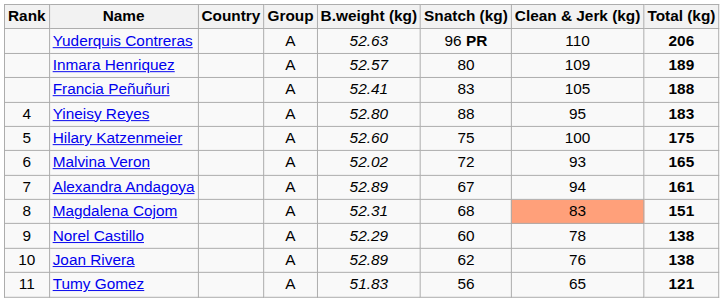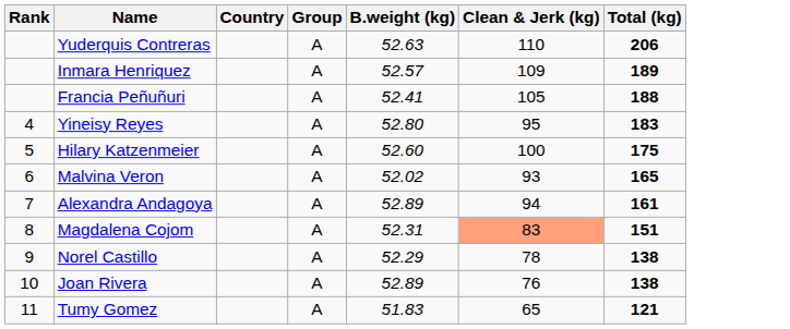- column: Snatch (kg) | 96 PR | 80 | 83 | 88 | 75 | 72 | 67 | 68 | 60 | 62 | 56
